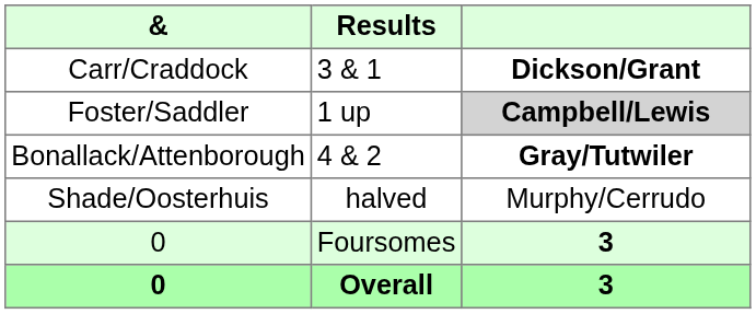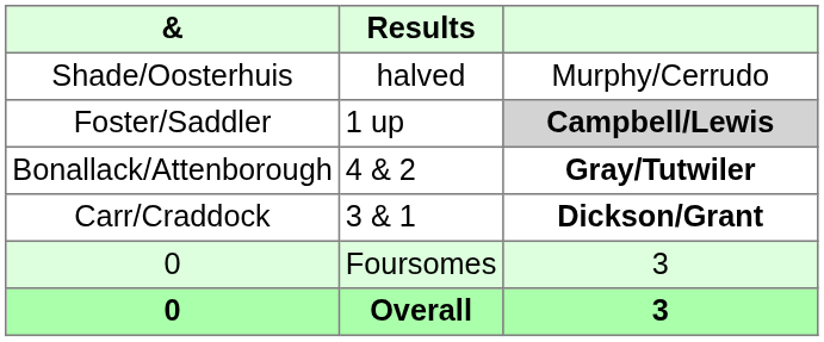rows swapped: Shade/Oosterhuis <-> Carr/Craddock
0 / Foursomes | column 3: bold -> normal
